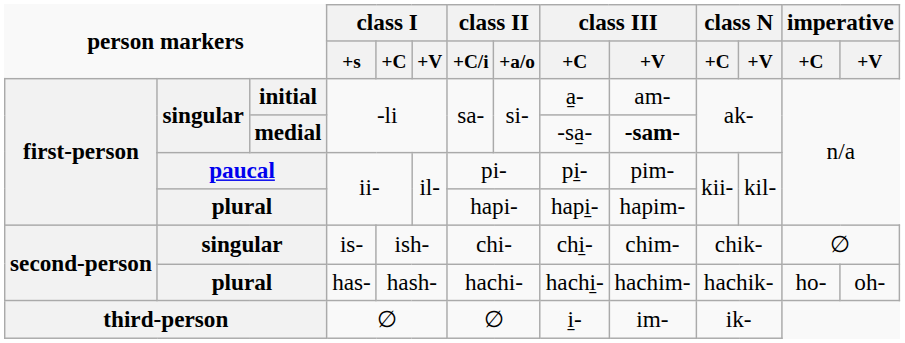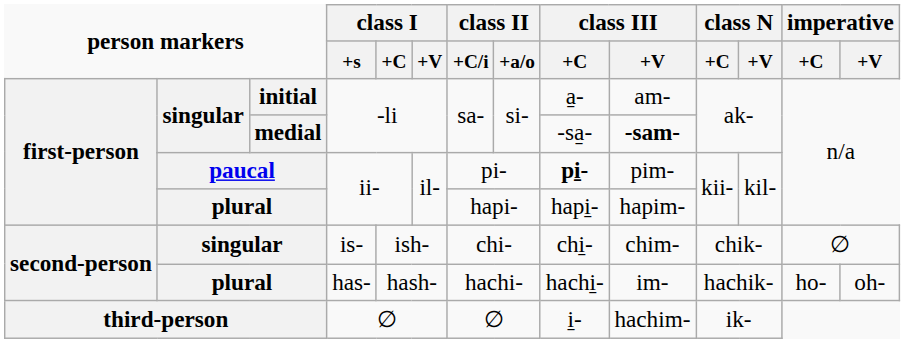paucal | class III / +C: normal -> bold
plural / has- | class III / +V: hachim- -> im-
third-person | class III / +V: im- -> hachim-
